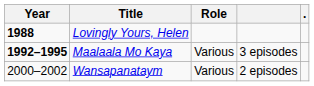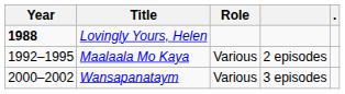Maalaala Mo Kaya | Year: bold -> normal
Maalaala Mo Kaya | column 4: 3 episodes -> 2 episodes
Wansapanataym | column 4: 2 episodes -> 3 episodes
